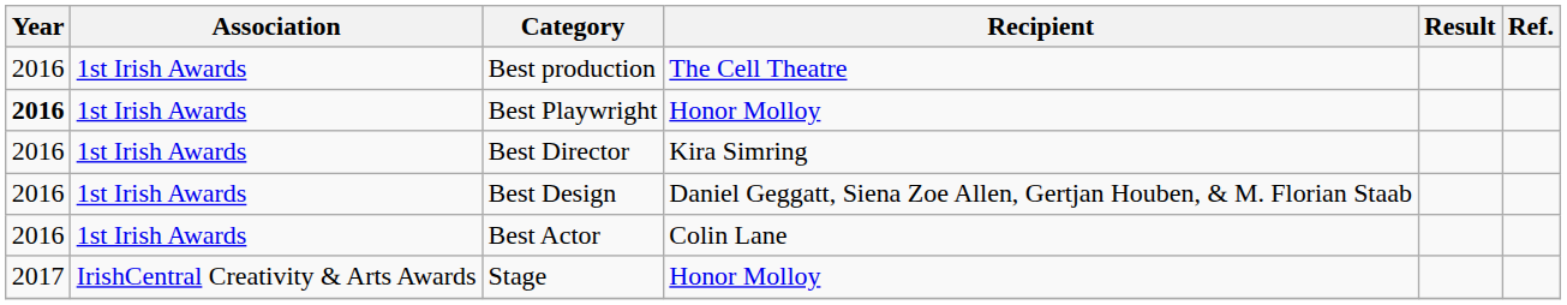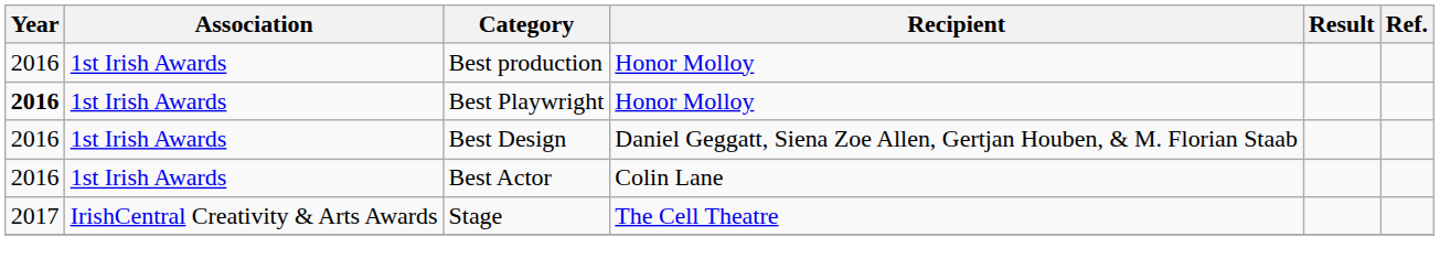Best production | Recipient: The Cell Theatre -> Honor Molloy
- row: 2016 | 1st Irish Awards | Best Director | Kira Simring
Stage | Recipient: Honor Molloy -> The Cell Theatre
